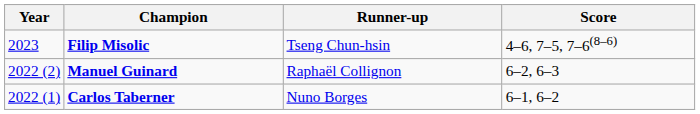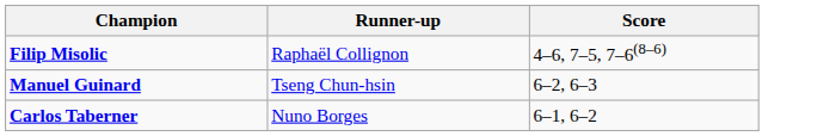- column: Year | 2023 | 2022 (2) | 2022 (1)
Filip Misolic | Runner-up: Tseng Chun-hsin -> Raphaël Collignon
Manuel Guinard | Runner-up: Raphaël Collignon -> Tseng Chun-hsin
